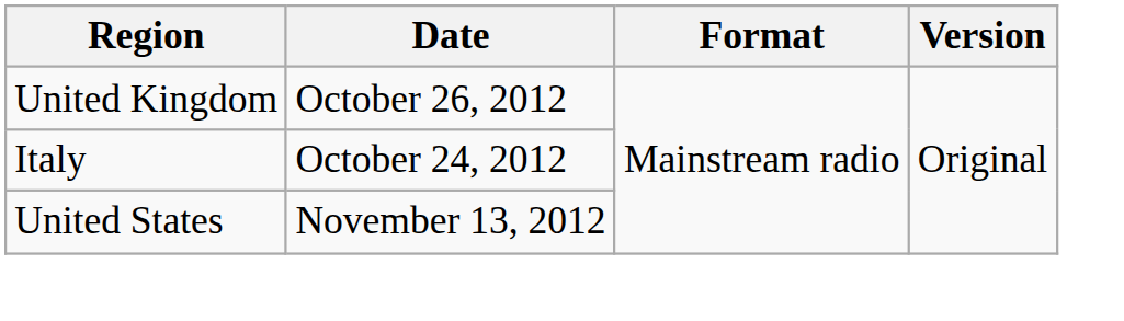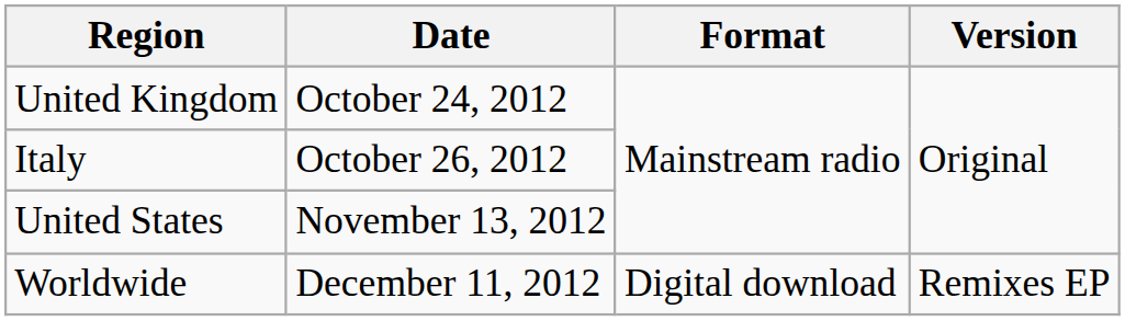United Kingdom | Date: October 26, 2012 -> October 24, 2012
Italy | Date: October 24, 2012 -> October 26, 2012
+ row: Worldwide | December 11, 2012 | Digital download | Remixes EP
